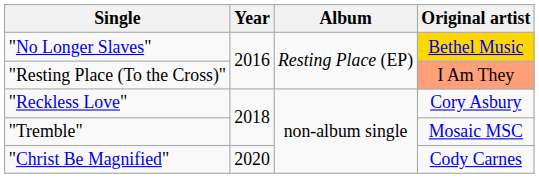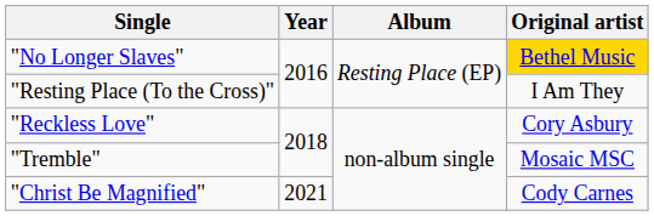"Resting Place (To the Cross)" | Original artist: lightsalmon background -> no background
"Christ Be Magnified" | Year: 2020 -> 2021
